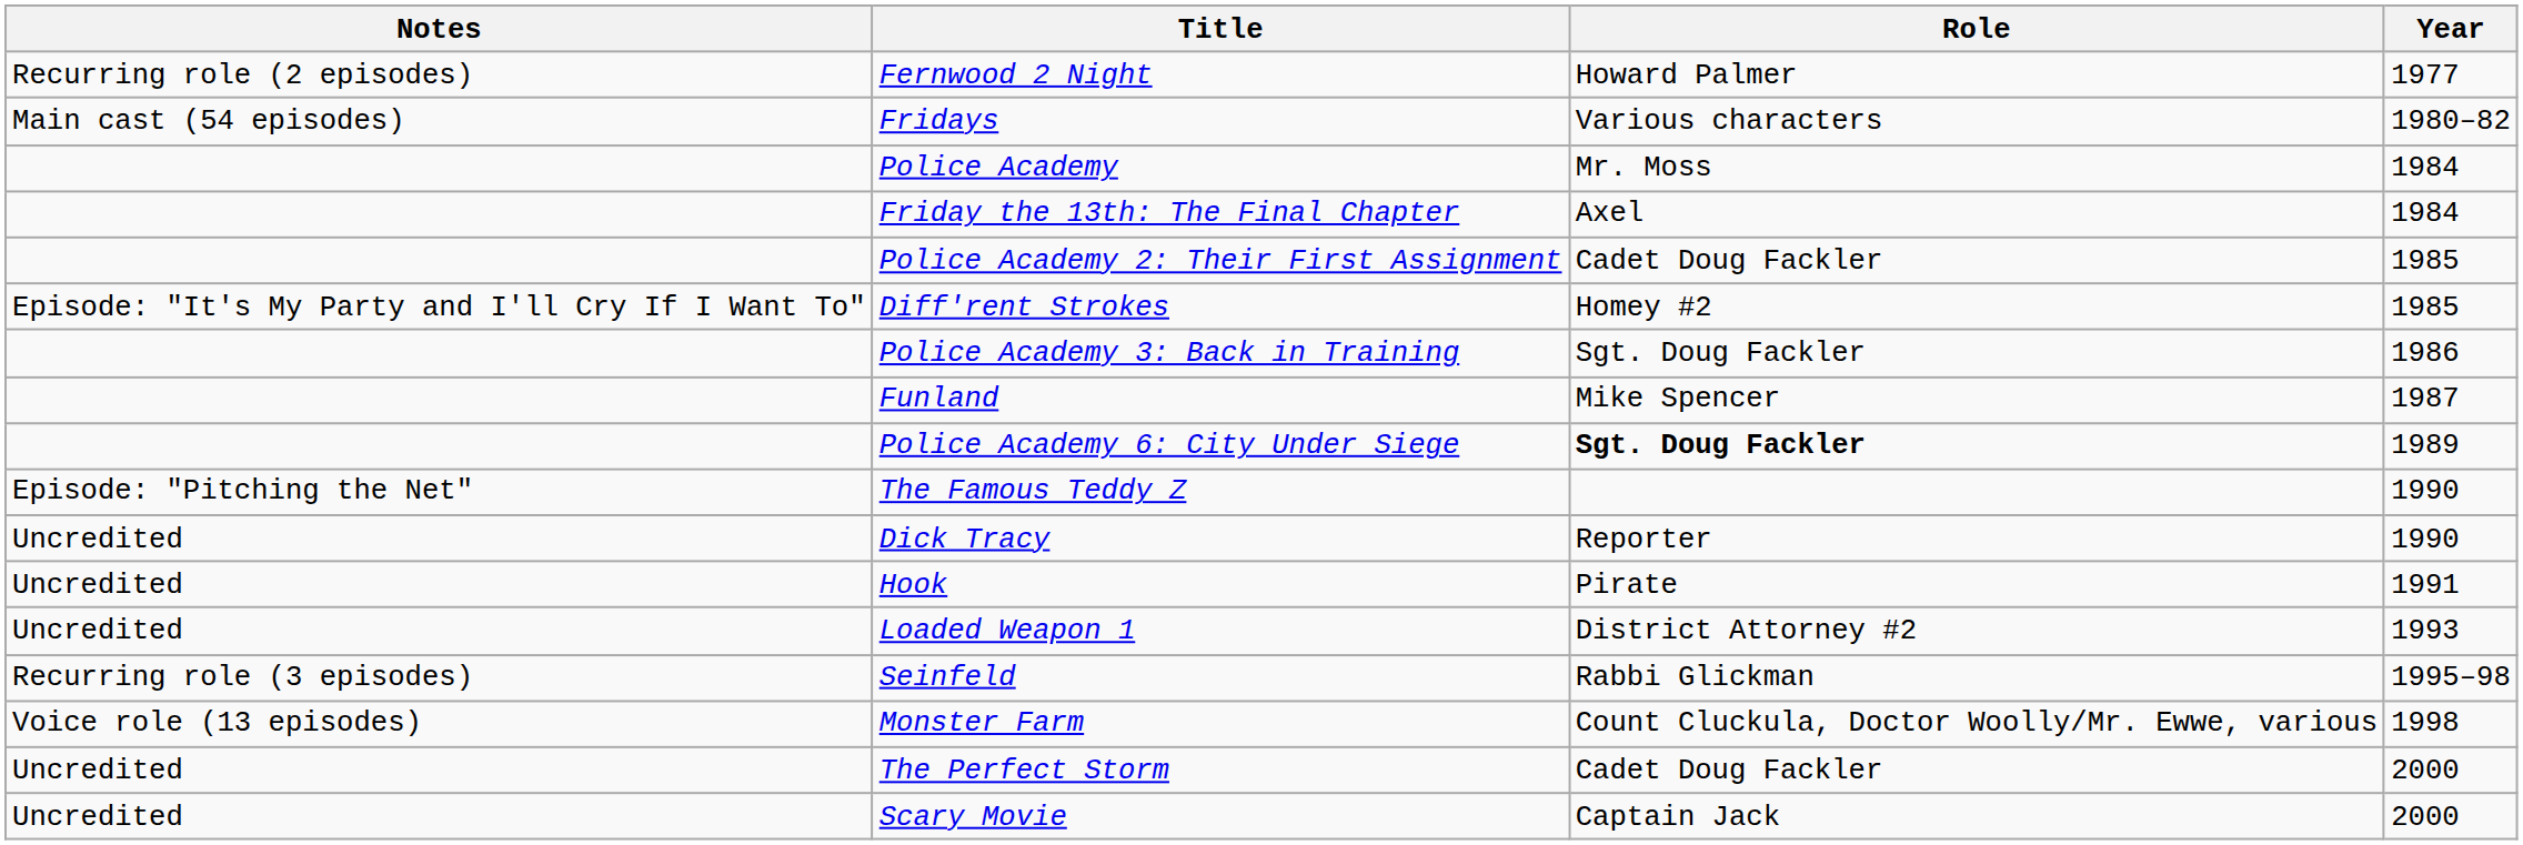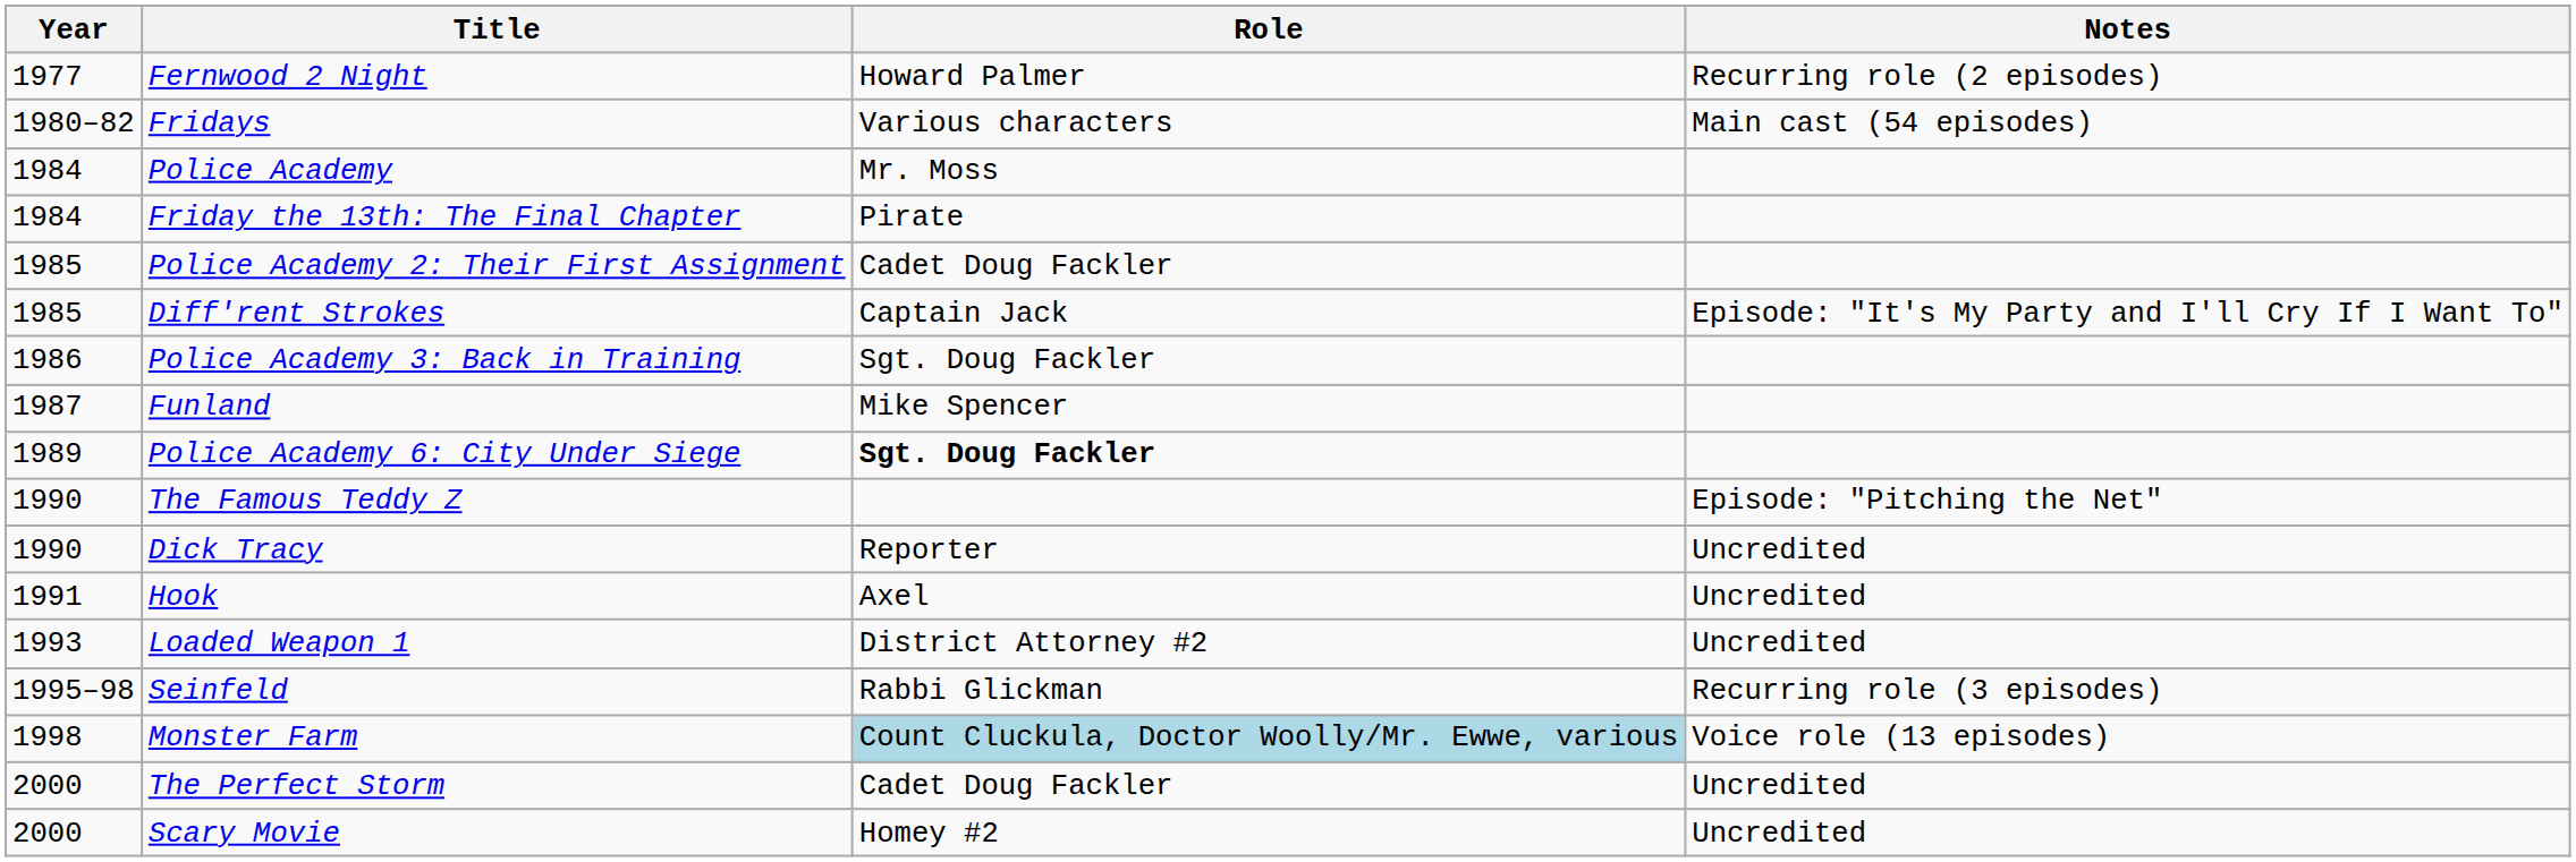columns swapped: Year <-> Notes
Friday the 13th: The Final Chapter | Role: Axel -> Pirate
Diff'rent Strokes | Role: Homey #2 -> Captain Jack
Hook | Role: Pirate -> Axel
Monster Farm | Role: no background -> lightblue background
Scary Movie | Role: Captain Jack -> Homey #2
